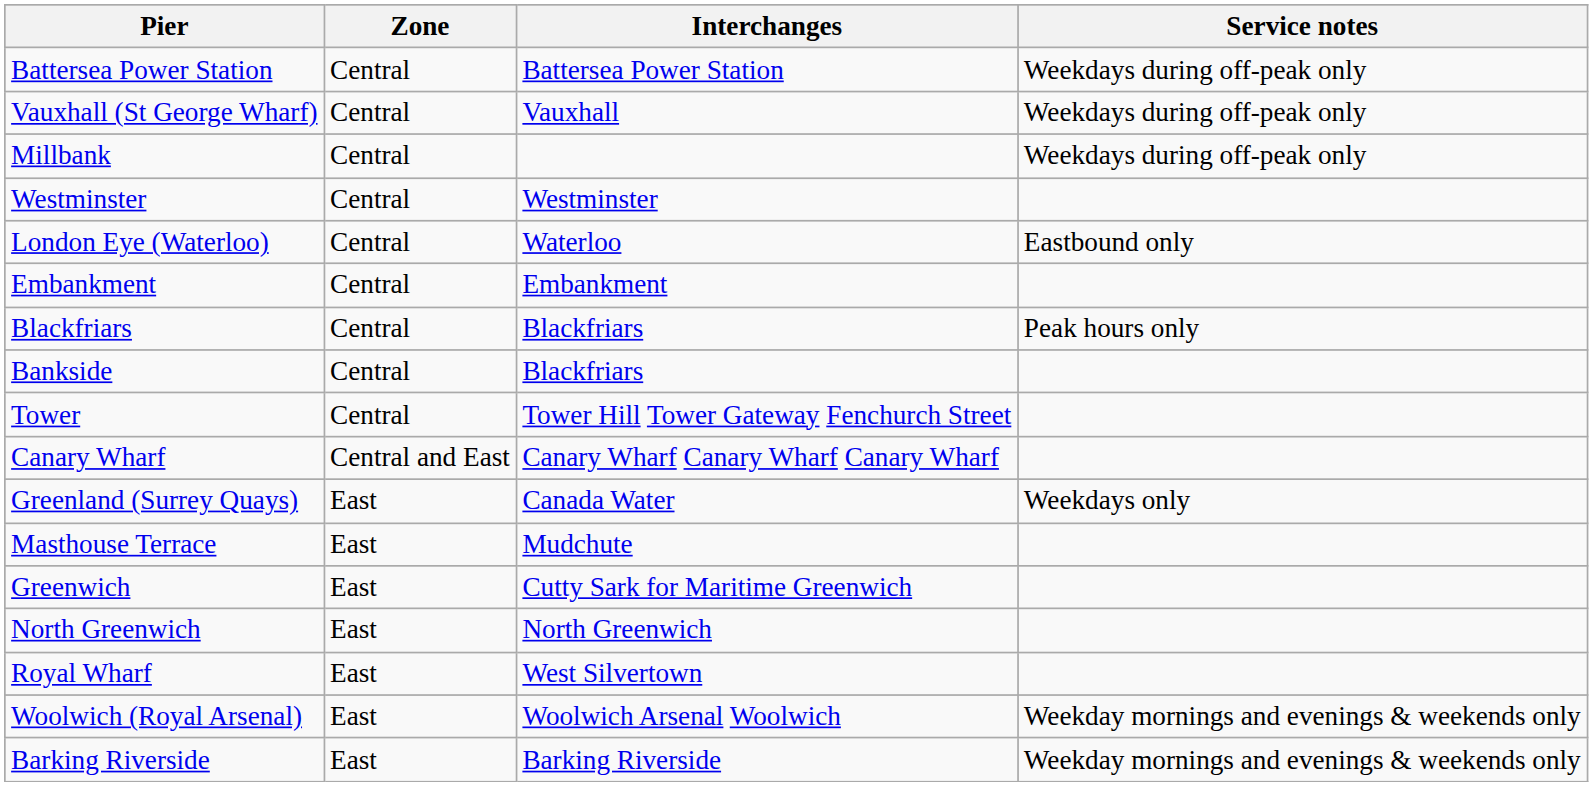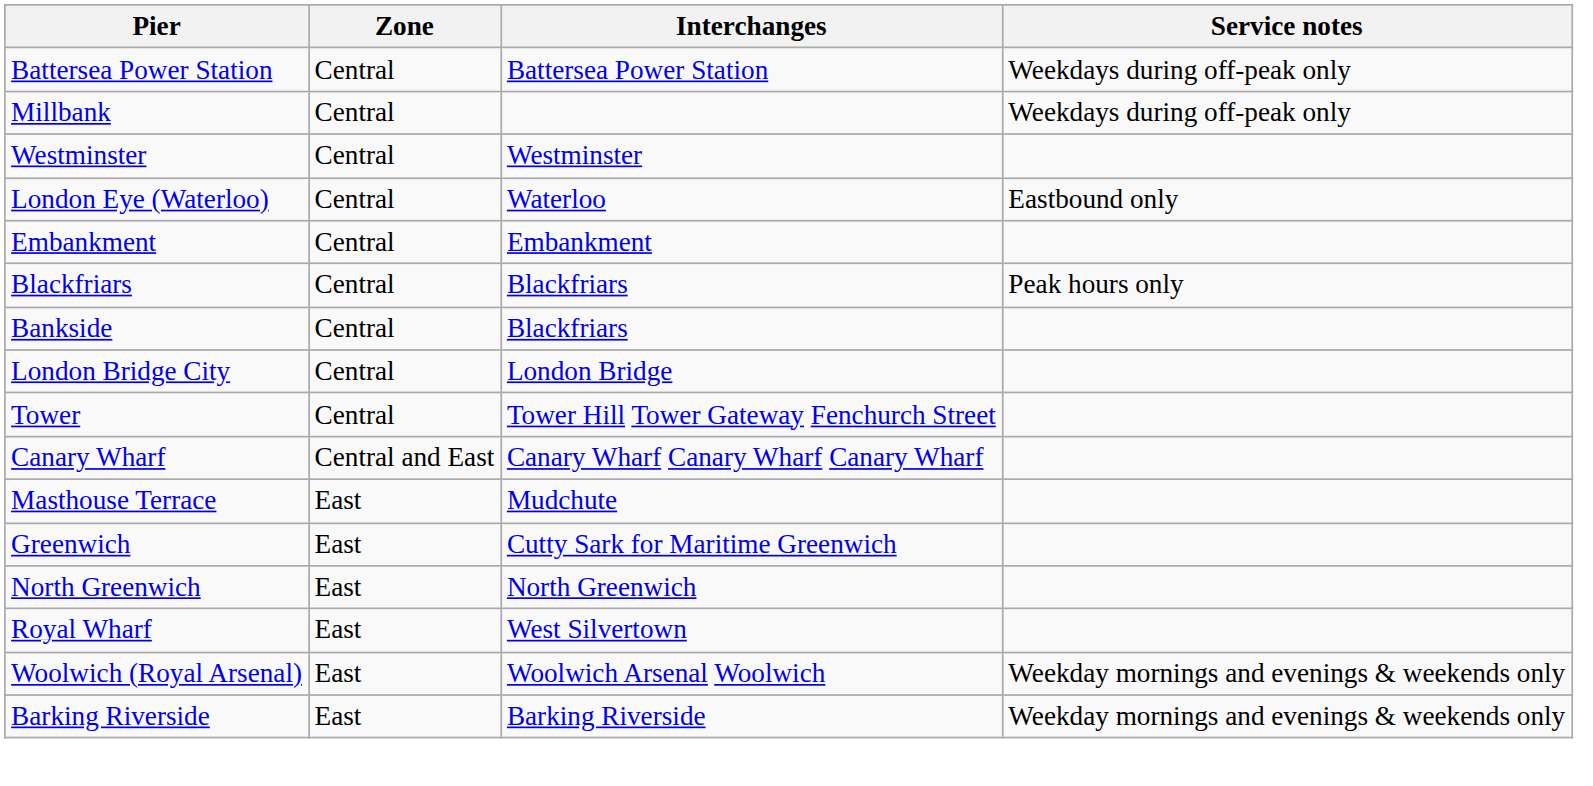- row: Vauxhall (St George Wharf) | Central | Vauxhall | Weekdays during off-peak only
+ row: London Bridge City | Central | London Bridge
- row: Greenland (Surrey Quays) | East | Canada Water | Weekdays only
